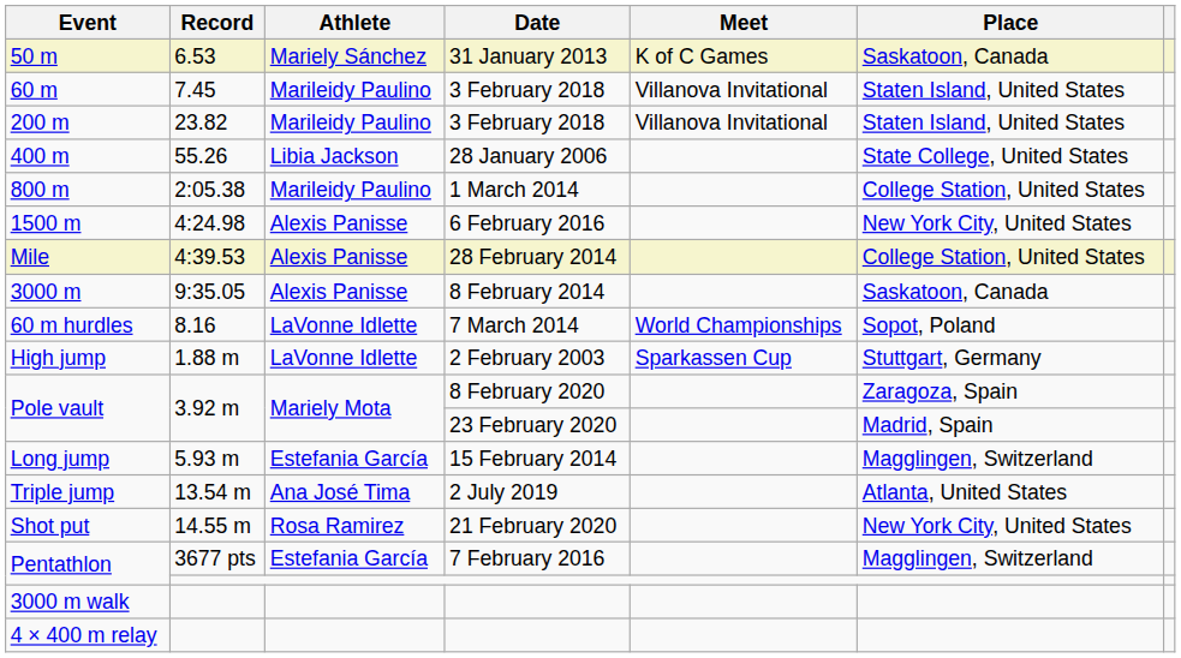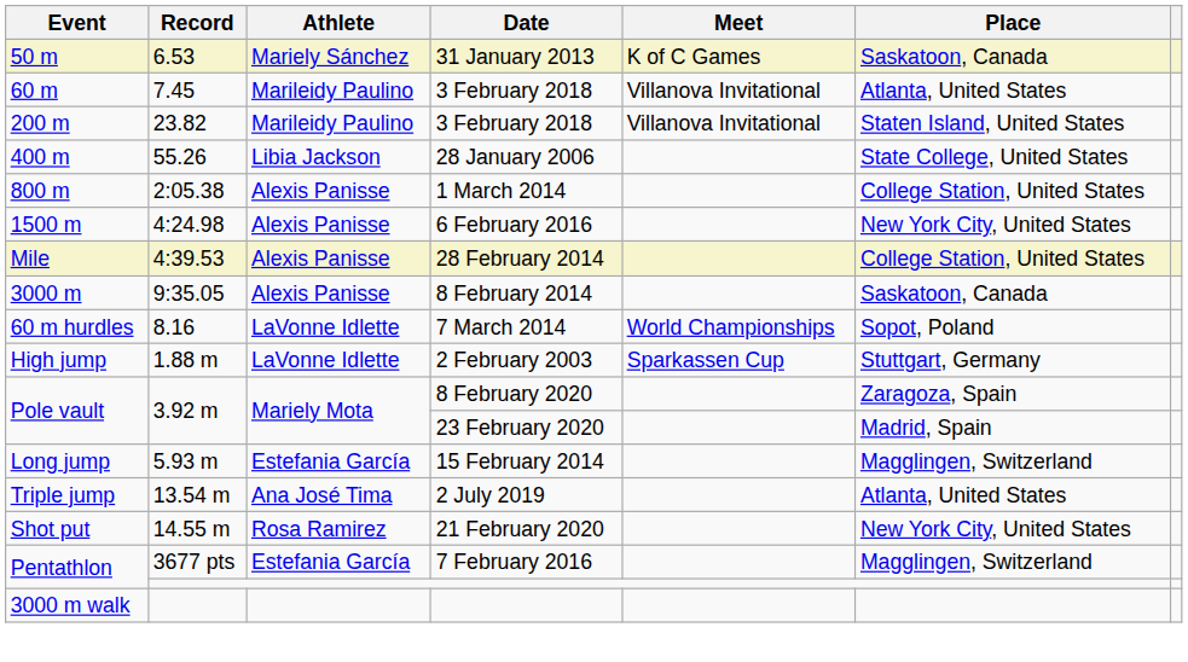60 m | Place: Staten Island, United States -> Atlanta, United States
800 m | Athlete: Marileidy Paulino -> Alexis Panisse
- row: 4 × 400 m relay
